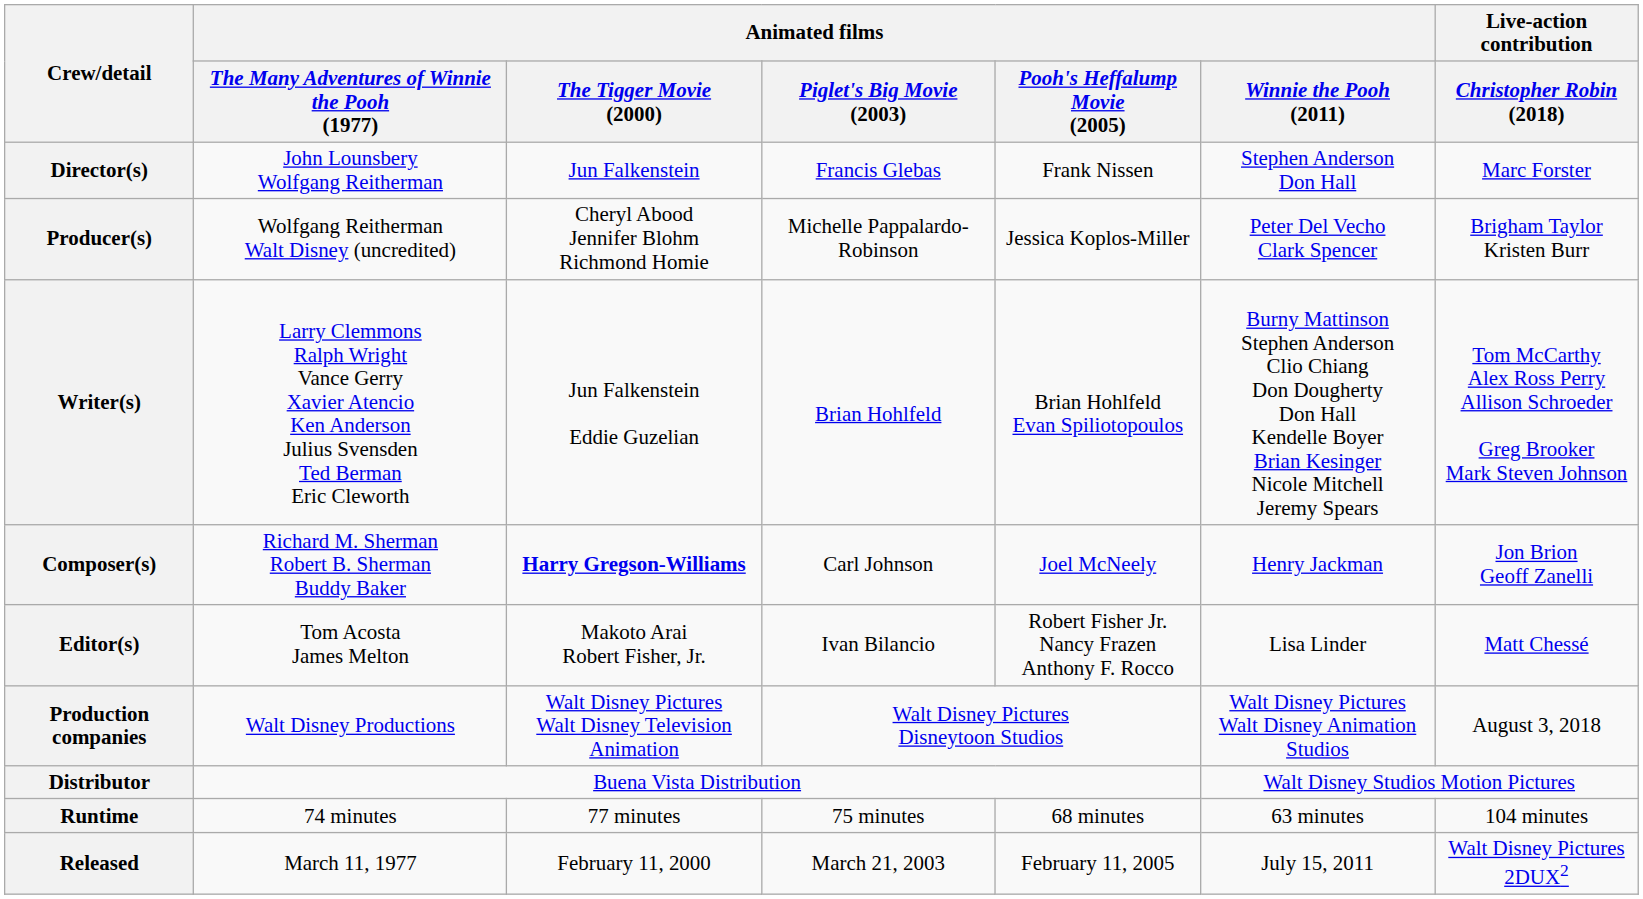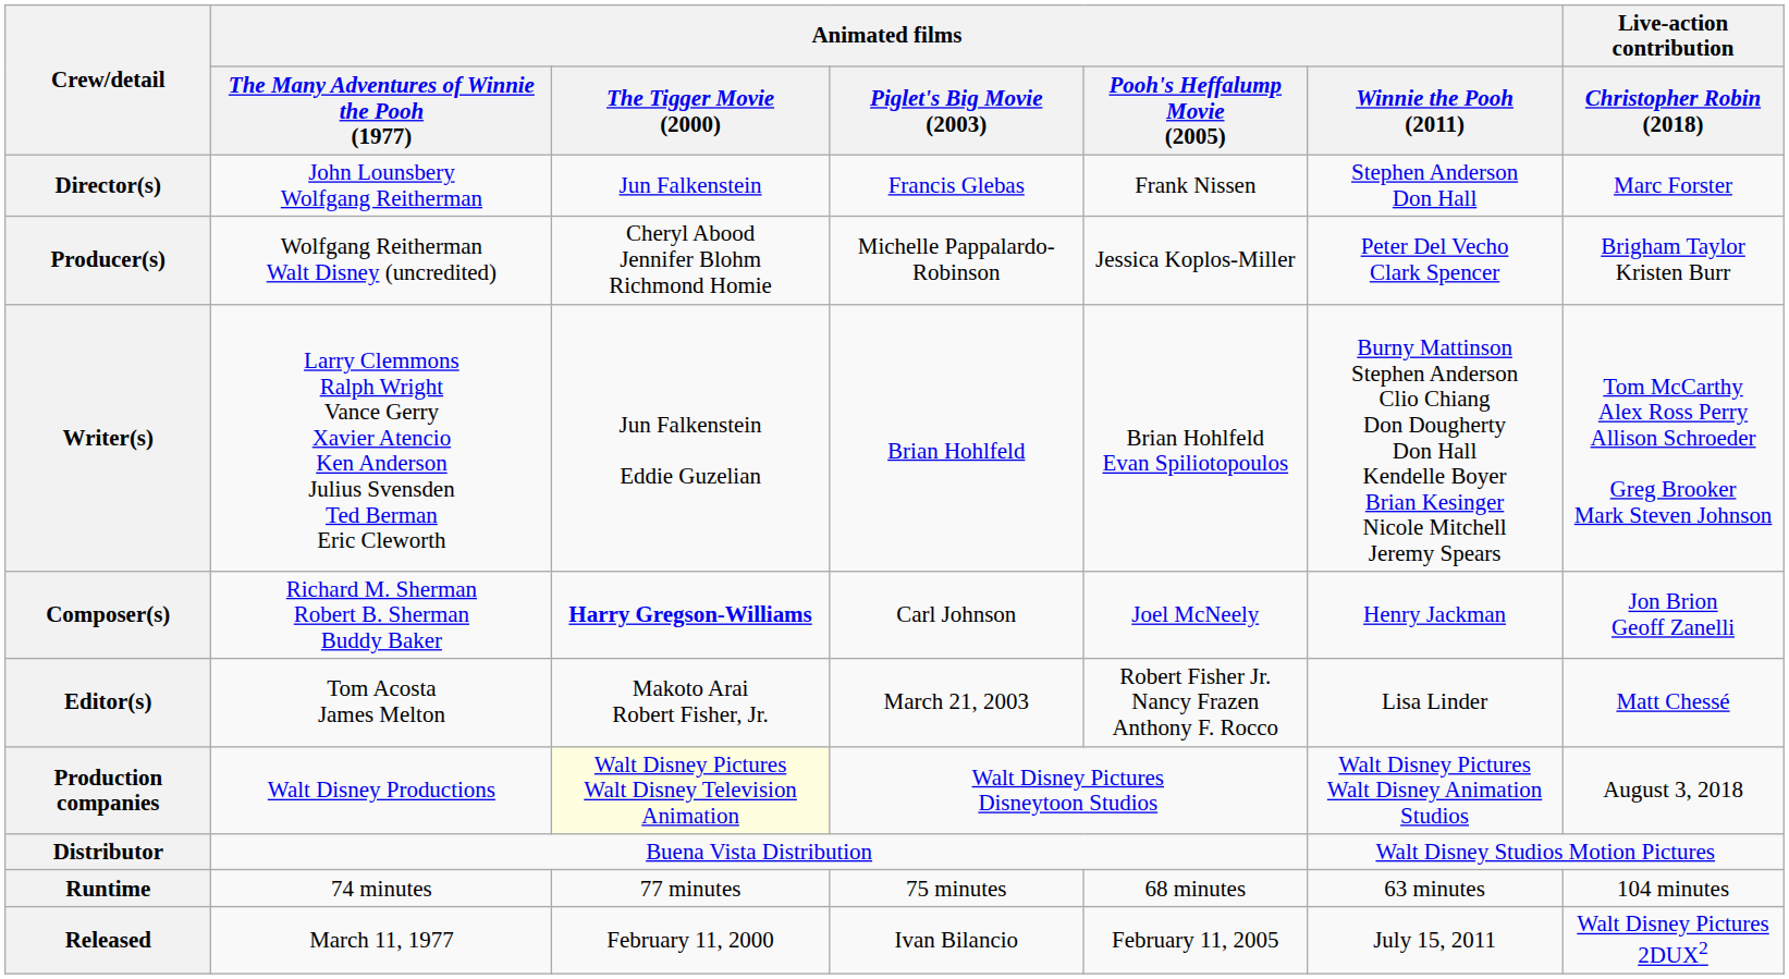Editor(s) | Animated films / Piglet's Big Movie (2003): Ivan Bilancio -> March 21, 2003
Production companies | Animated films / The Tigger Movie (2000): no background -> lightyellow background
Released | Animated films / Piglet's Big Movie (2003): March 21, 2003 -> Ivan Bilancio
